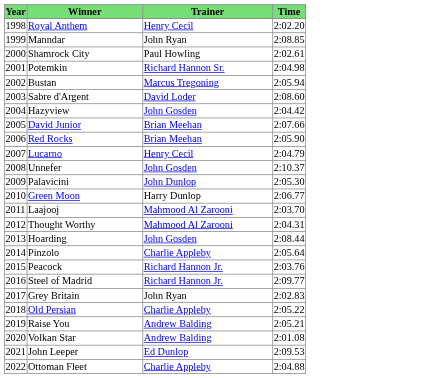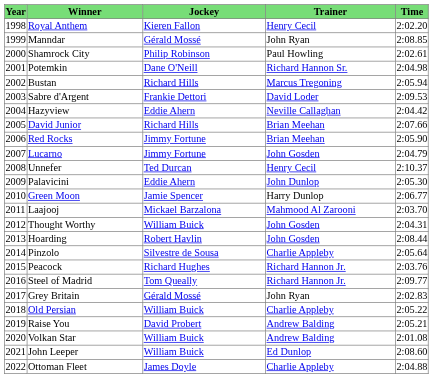+ column: Jockey | Kieren Fallon | Gérald Mossé | Philip Robinson | Dane O'Neill | Richard Hills | Frankie Dettori | Eddie Ahern | Richard Hills | Jimmy Fortune | Jimmy Fortune | Ted Durcan | Eddie Ahern | Jamie Spencer | Mickael Barzalona | William Buick | Robert Havlin | Silvestre de Sousa | Richard Hughes | Tom Queally | Gérald Mossé | William Buick | David Probert | William Buick | William Buick | James Doyle
Sabre d'Argent | Time: 2:08.60 -> 2:09.53
Hazyview | Trainer: John Gosden -> Neville Callaghan
Lucarno | Trainer: Henry Cecil -> John Gosden
Unnefer | Trainer: John Gosden -> Henry Cecil
Thought Worthy | Trainer: Mahmood Al Zarooni -> John Gosden
John Leeper | Time: 2:09.53 -> 2:08.60
